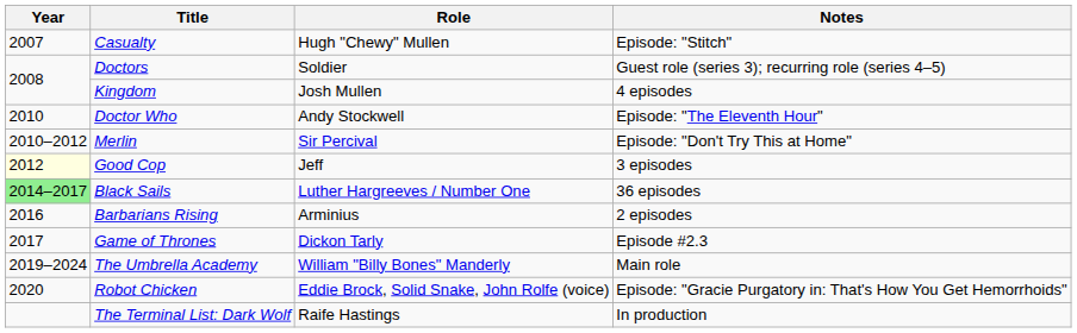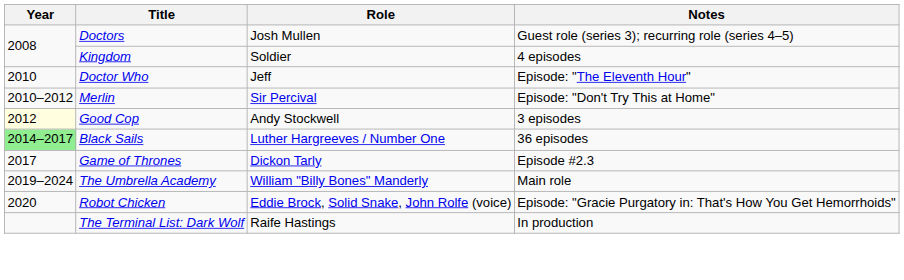- row: 2007 | Casualty | Hugh "Chewy" Mullen | Episode: "Stitch"
Doctors | Role: Soldier -> Josh Mullen
Kingdom | Role: Josh Mullen -> Soldier
Doctor Who | Role: Andy Stockwell -> Jeff
Good Cop | Role: Jeff -> Andy Stockwell
- row: 2016 | Barbarians Rising | Arminius | 2 episodes
